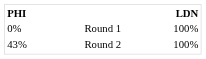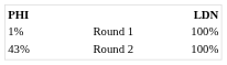Round 1 | PHI: 0% -> 1%
